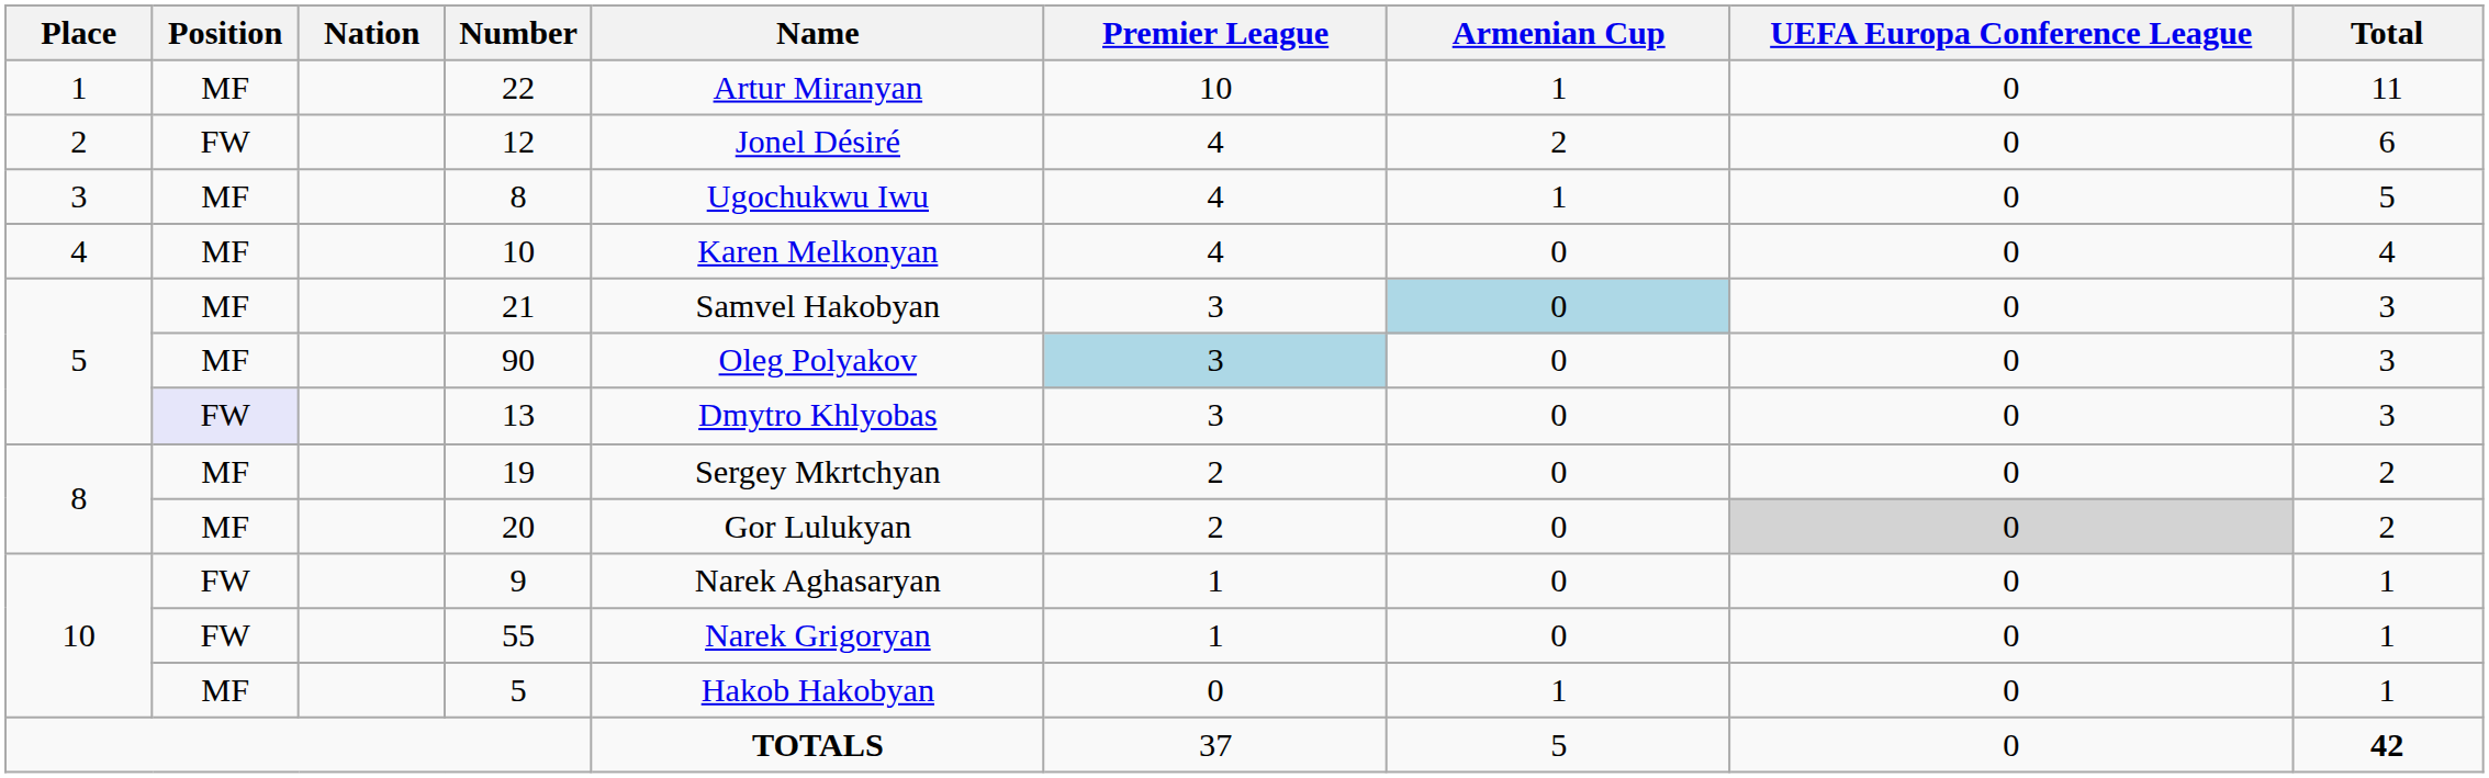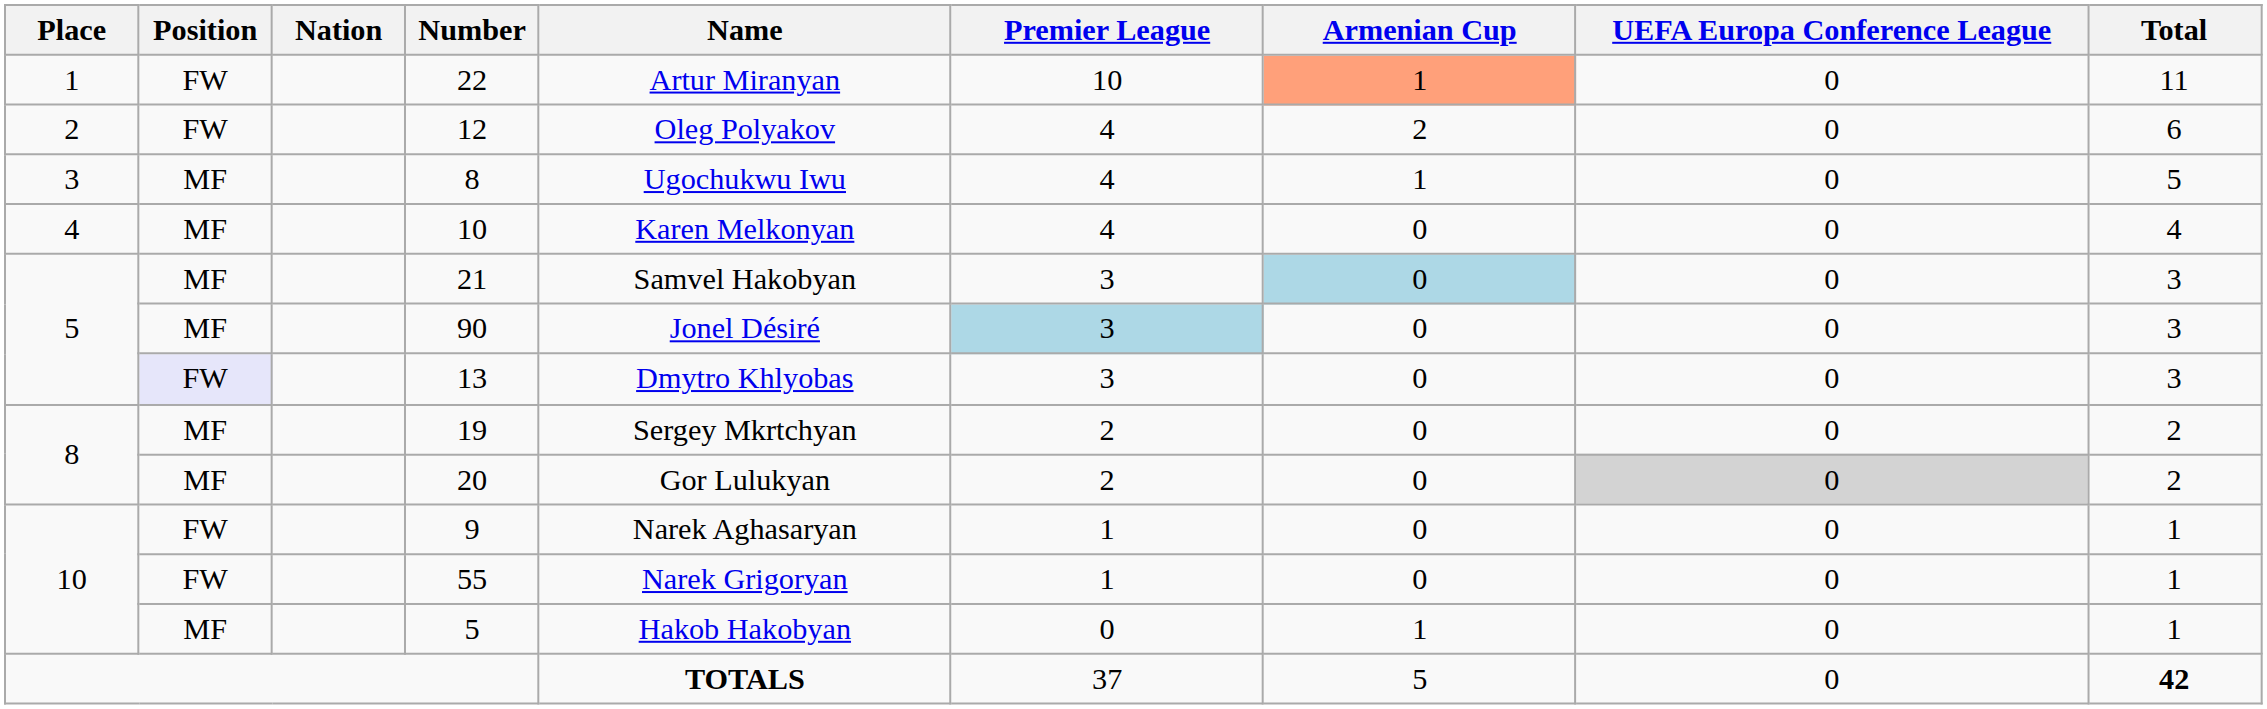22 | Position: MF -> FW
22 | Armenian Cup: no background -> lightsalmon background
12 | Name: Jonel Désiré -> Oleg Polyakov
90 | Name: Oleg Polyakov -> Jonel Désiré
